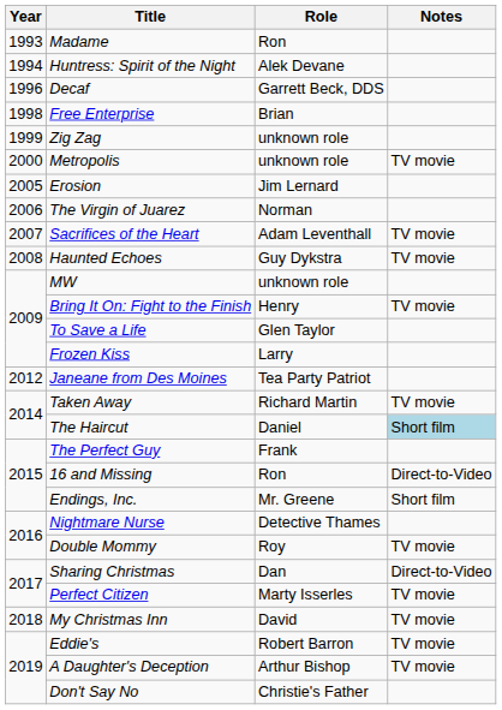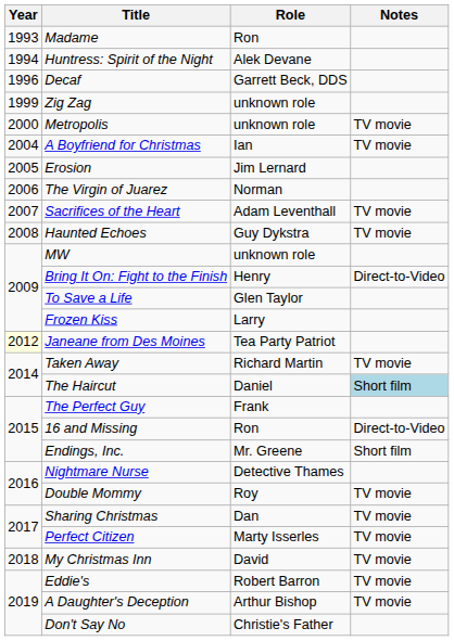- row: 1998 | Free Enterprise | Brian
+ row: 2004 | A Boyfriend for Christmas | Ian | TV movie
Bring It On: Fight to the Finish | Notes: TV movie -> Direct-to-Video
Janeane from Des Moines | Year: no background -> lightyellow background
Sharing Christmas | Notes: Direct-to-Video -> TV movie
